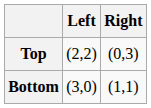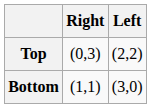columns swapped: Left <-> Right
